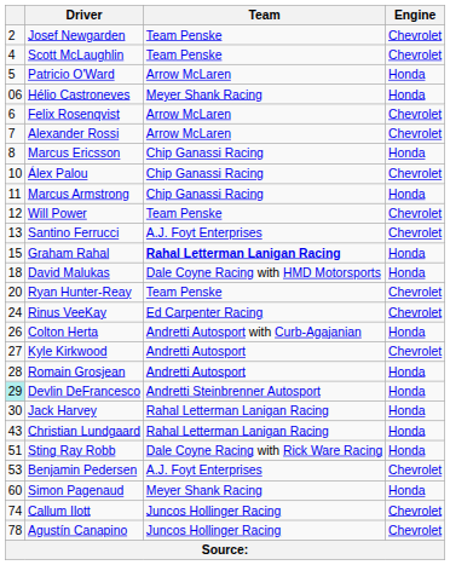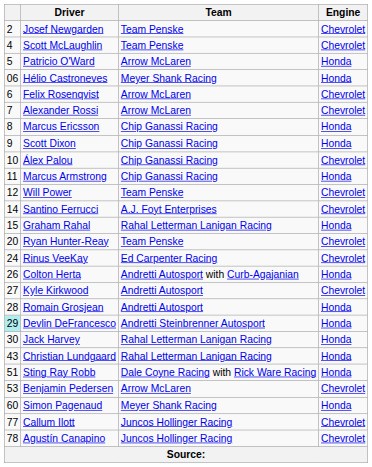+ row: 9 | Scott Dixon | Chip Ganassi Racing | Honda
Santino Ferrucci | column 1: 13 -> 14
Graham Rahal | Team: bold -> normal
- row: 18 | David Malukas | Dale Coyne Racing with HMD Motorsports | Honda
Benjamin Pedersen | Team: A.J. Foyt Enterprises -> Arrow McLaren
Callum Ilott | column 1: 74 -> 77
